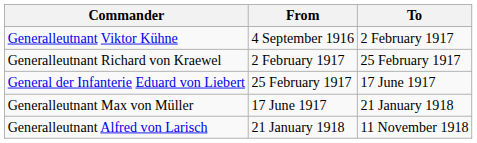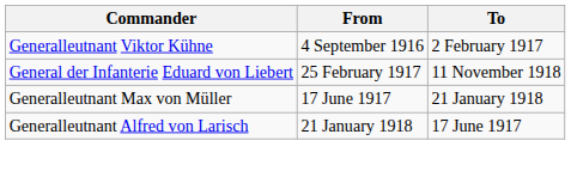- row: Generalleutnant Richard von Kraewel | 2 February 1917 | 25 February 1917
General der Infanterie Eduard von Liebert | To: 17 June 1917 -> 11 November 1918
Generalleutnant Alfred von Larisch | To: 11 November 1918 -> 17 June 1917
